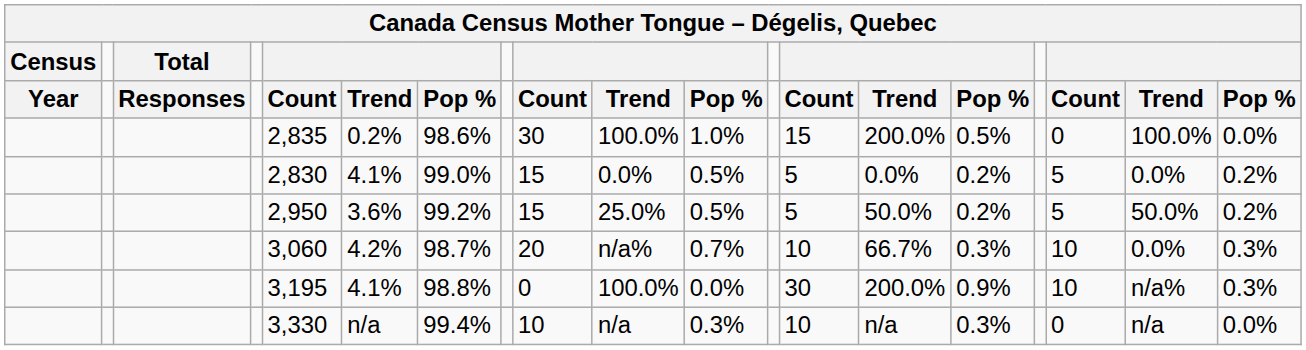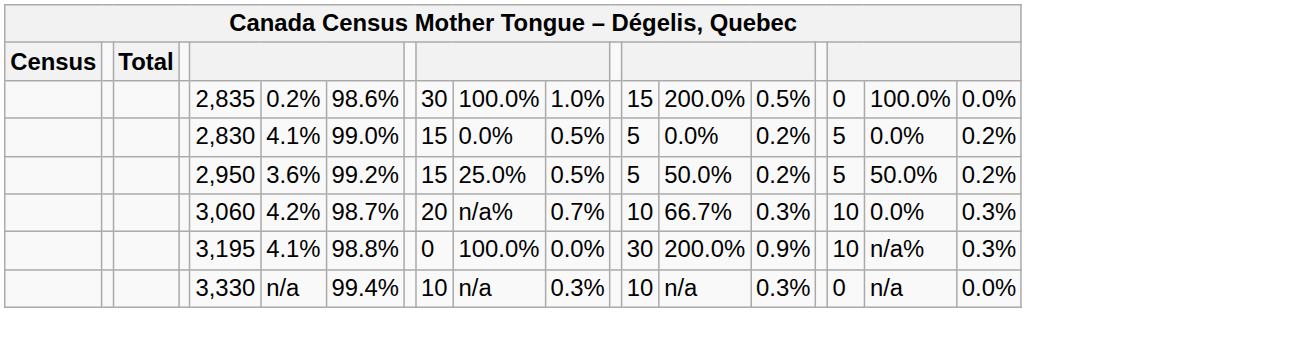- row: Year | Responses | Count | Trend | Pop % | Count | Trend | Pop % | Count | Trend | Pop % | Count | Trend | Pop %
